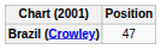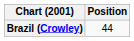Brazil (Crowley) | Position: 47 -> 44
